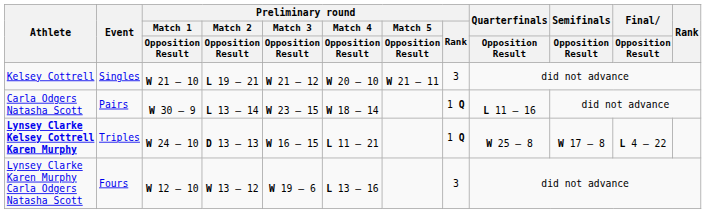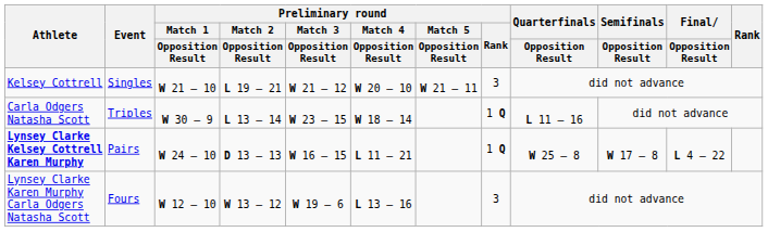Carla Odgers Natasha Scott | Event: Pairs -> Triples
Lynsey Clarke Kelsey Cottrell Karen Murphy | Event: Triples -> Pairs
